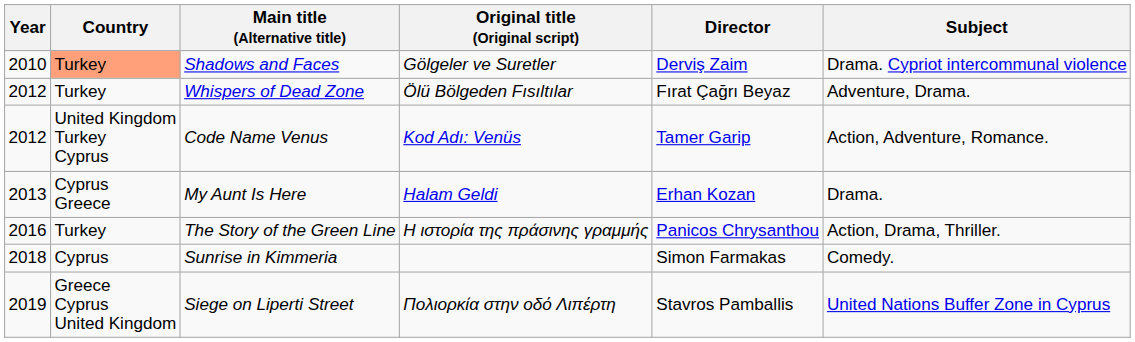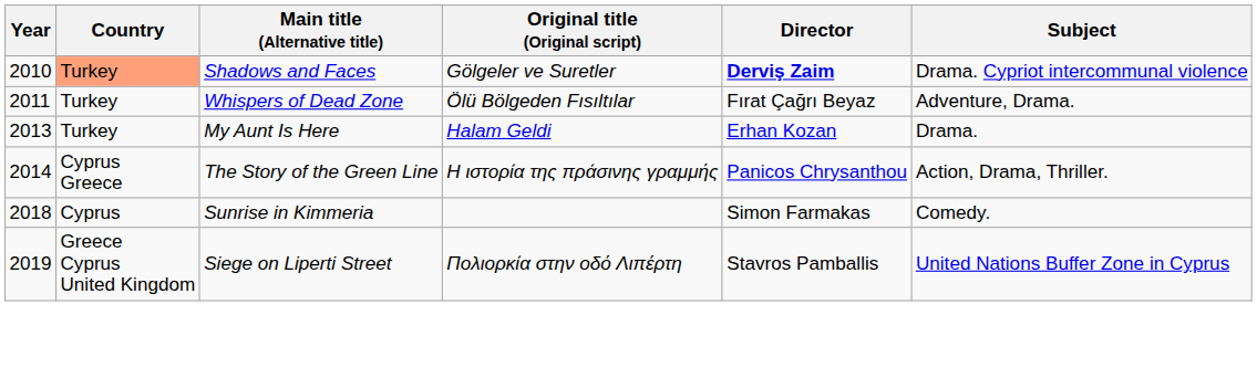Shadows and Faces | Director: normal -> bold
Whispers of Dead Zone | Year: 2012 -> 2011
- row: 2012 | United Kingdom Turkey Cyprus | Code Name Venus | Kod Adı: Venüs | Tamer Garip | Action, Adventure, Romance.
My Aunt Is Here | Country: Cyprus Greece -> Turkey
The Story of the Green Line | Year: 2016 -> 2014
The Story of the Green Line | Country: Turkey -> Cyprus Greece
